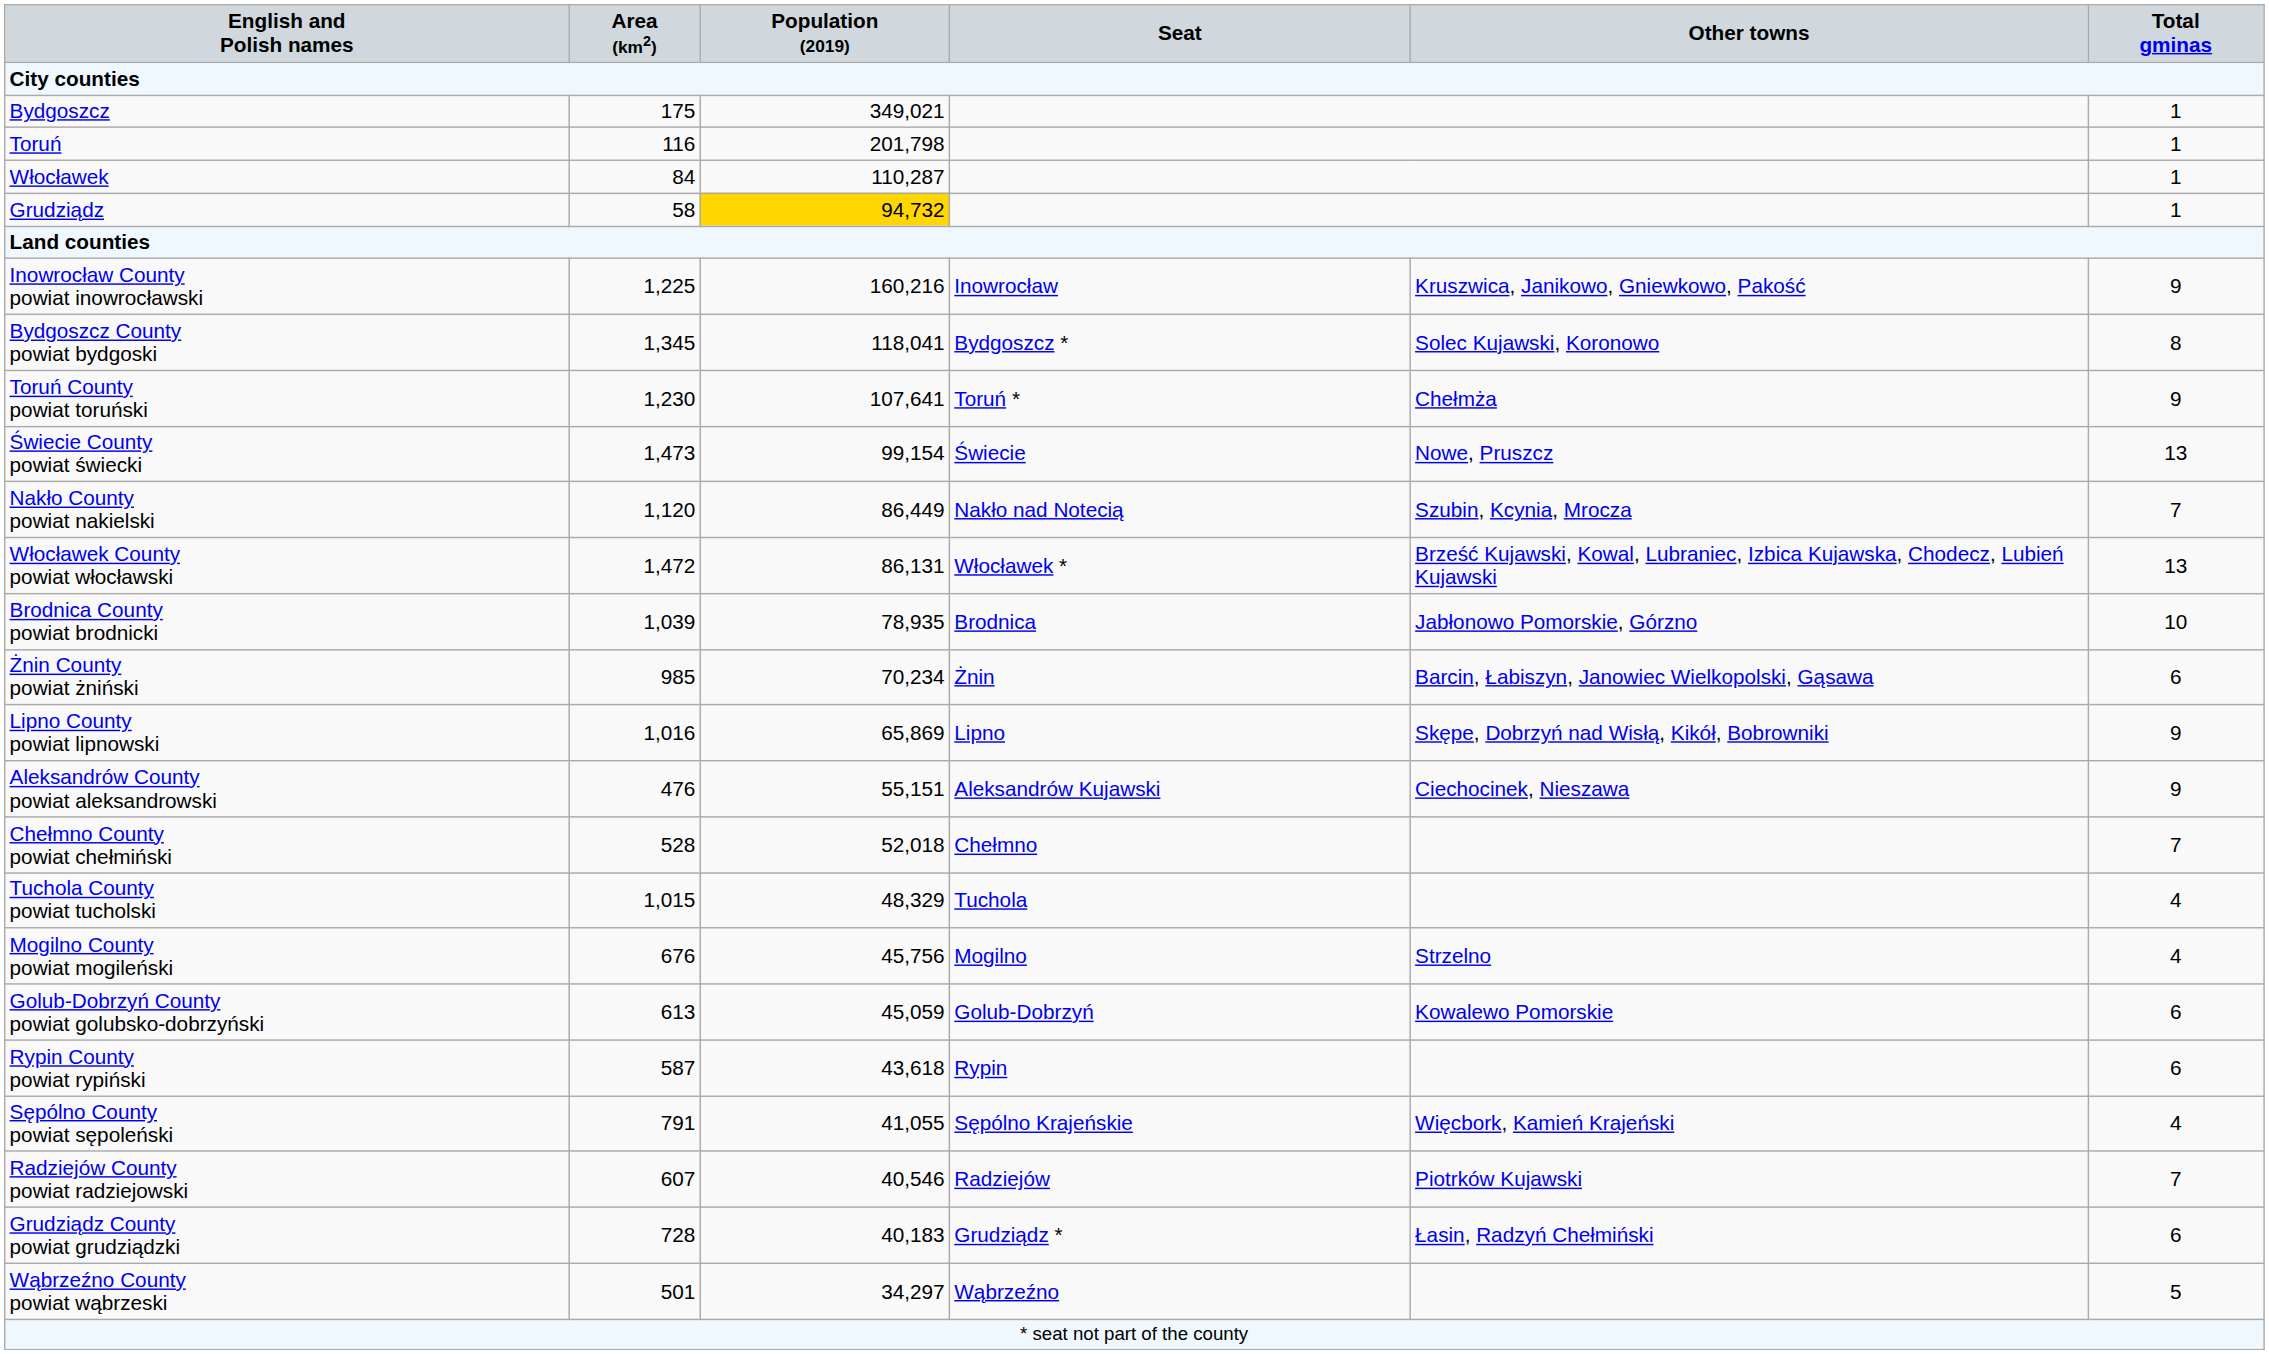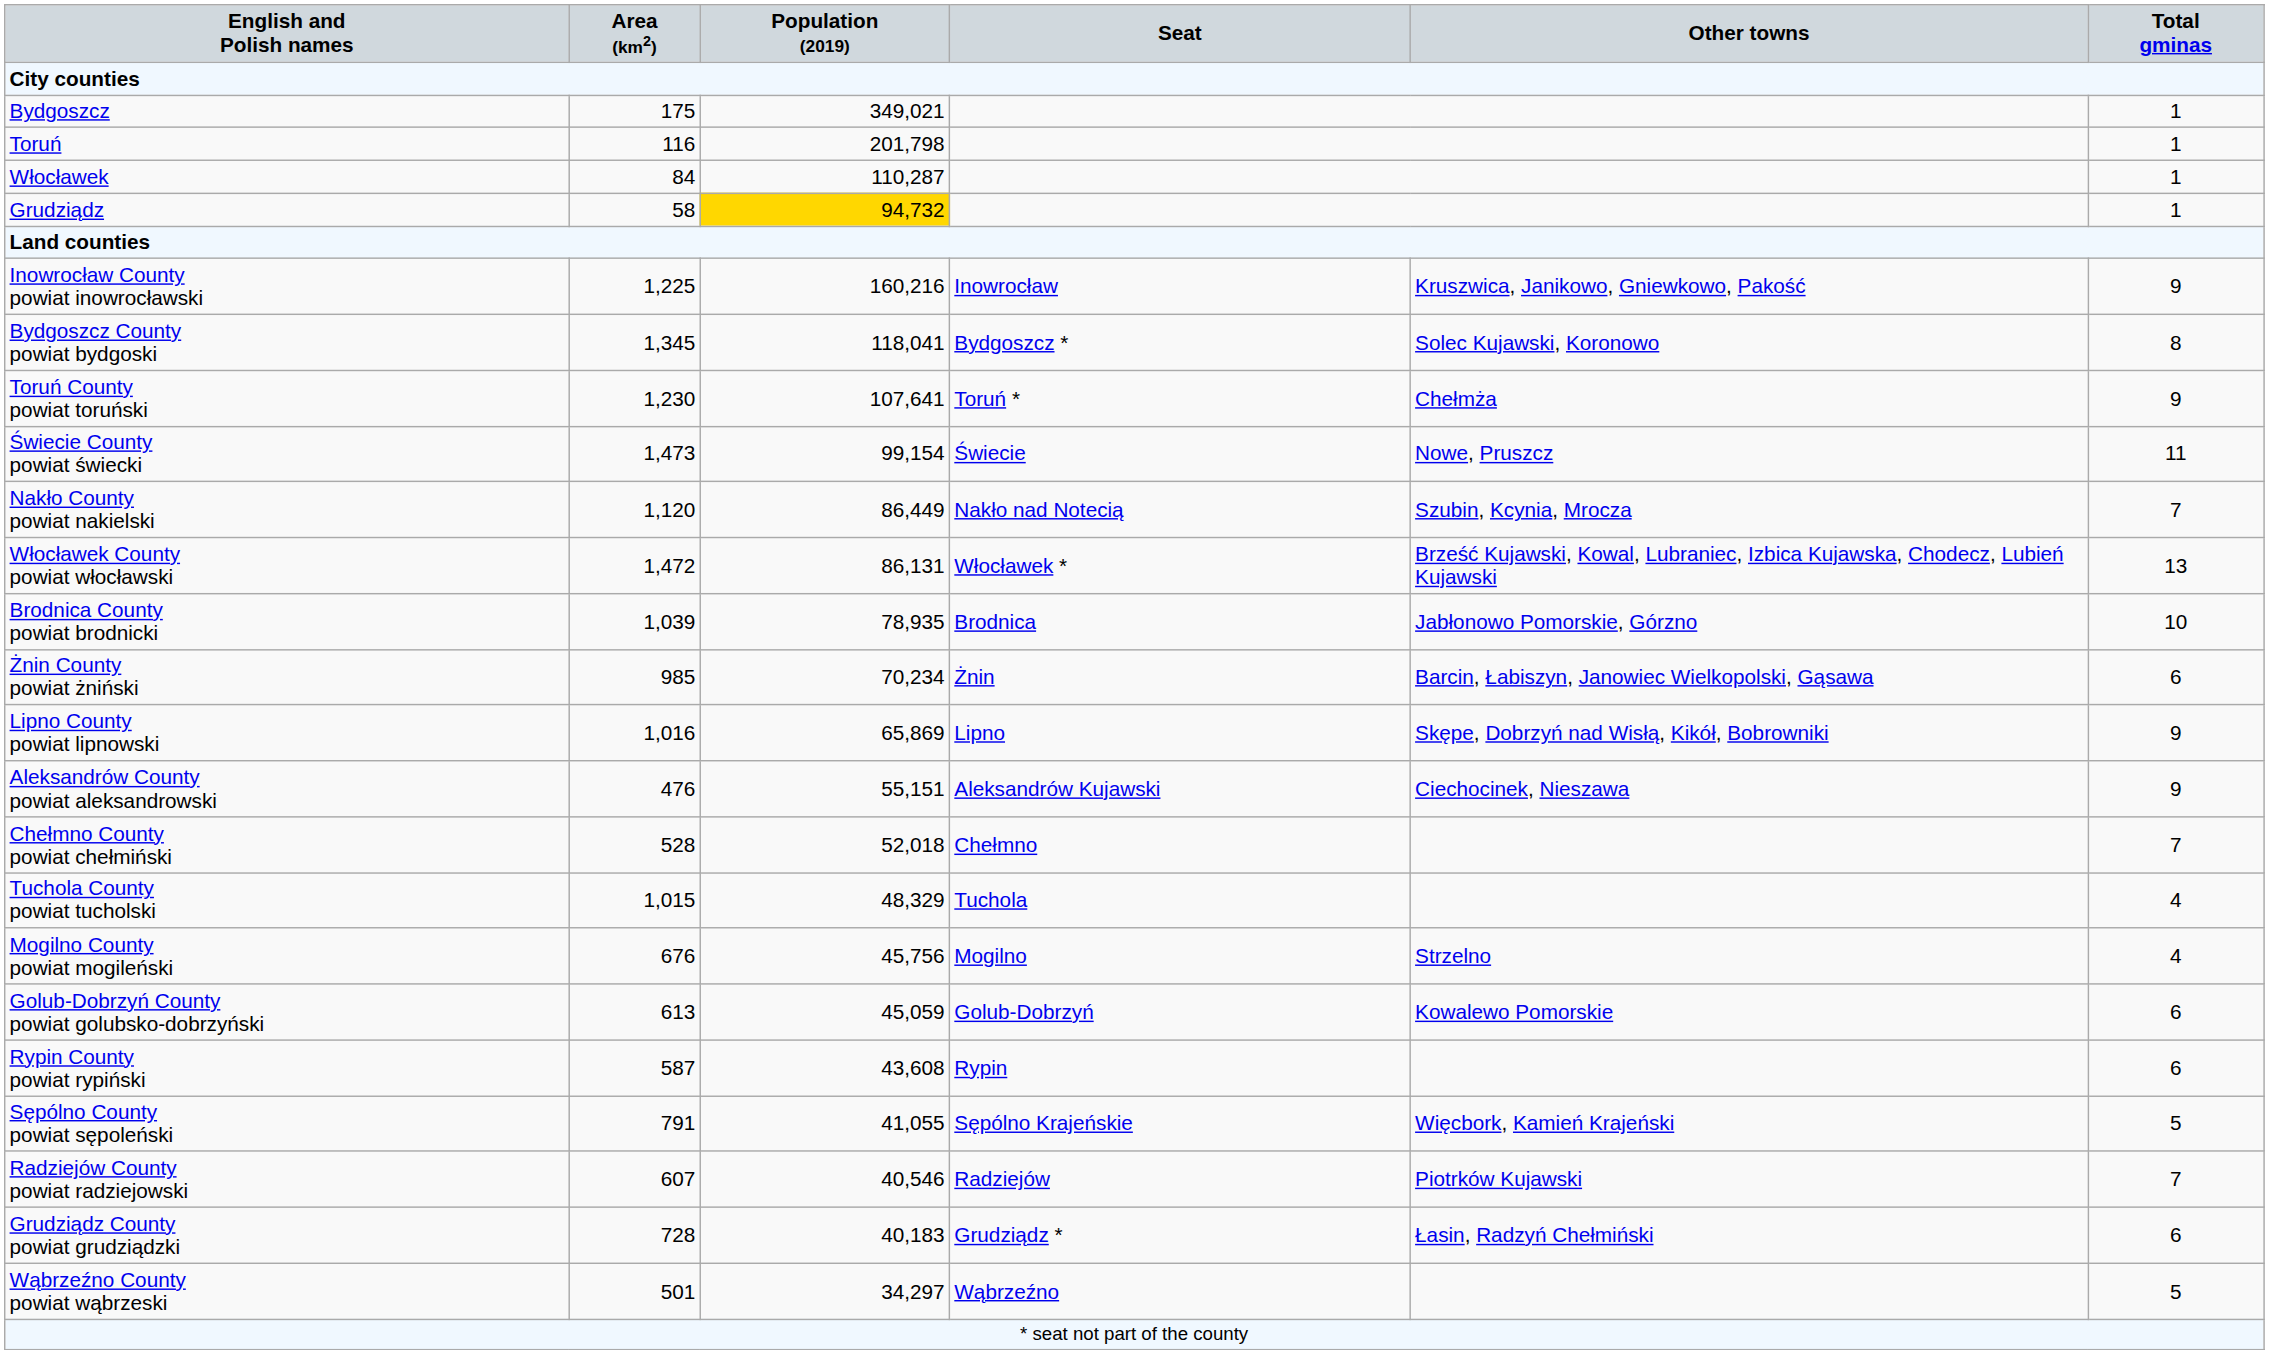Świecie County powiat świecki | Total gminas: 13 -> 11
Rypin County powiat rypiński | Population (2019): 43,618 -> 43,608
Sępólno County powiat sępoleński | Total gminas: 4 -> 5
